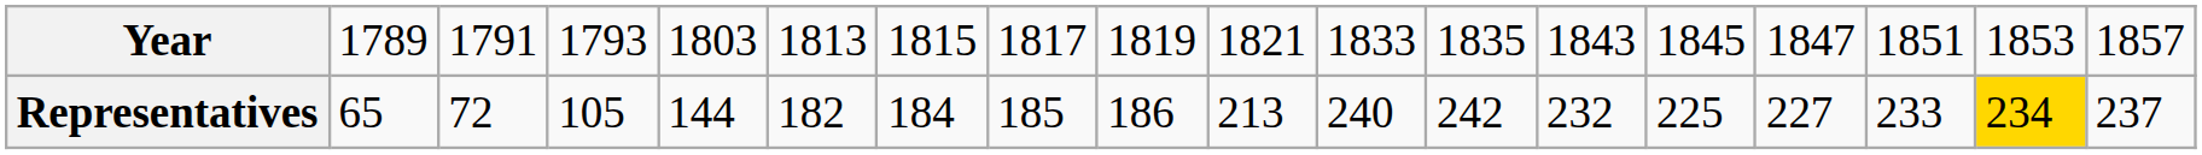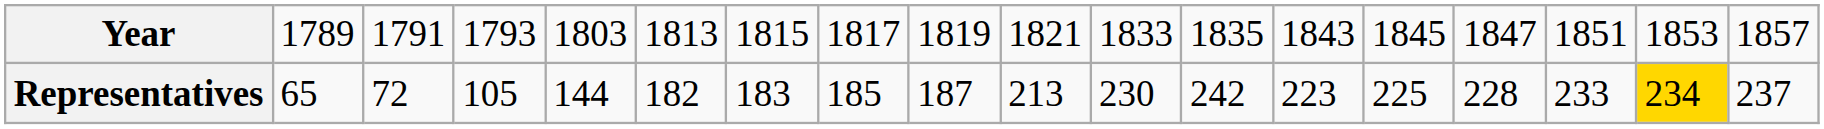Representatives | column 7: 184 -> 183
Representatives | column 9: 186 -> 187
Representatives | column 11: 240 -> 230
Representatives | column 13: 232 -> 223
Representatives | column 15: 227 -> 228
